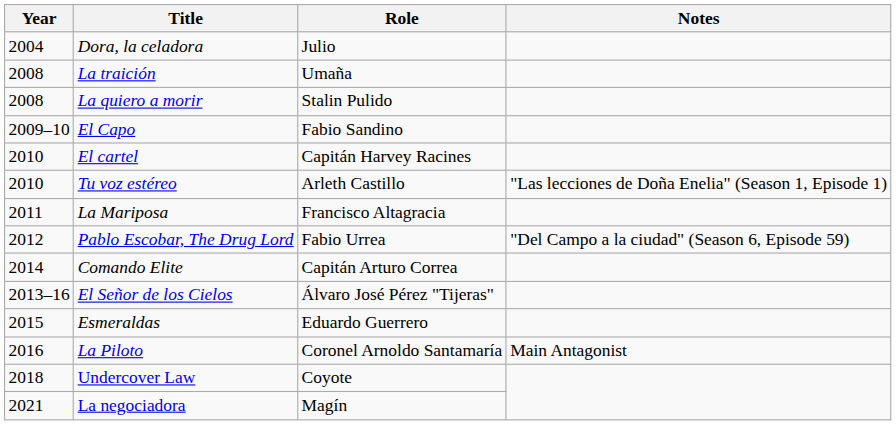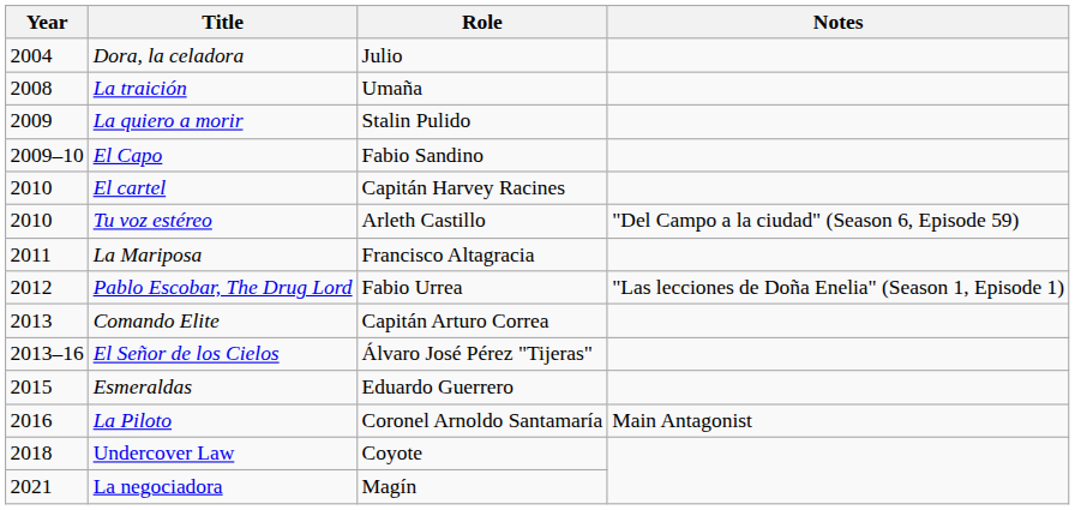La quiero a morir | Year: 2008 -> 2009
Tu voz estéreo | Notes: "Las lecciones de Doña Enelia" (Season 1, Episode 1) -> "Del Campo a la ciudad" (Season 6, Episode 59)
Pablo Escobar, The Drug Lord | Notes: "Del Campo a la ciudad" (Season 6, Episode 59) -> "Las lecciones de Doña Enelia" (Season 1, Episode 1)
Comando Elite | Year: 2014 -> 2013
